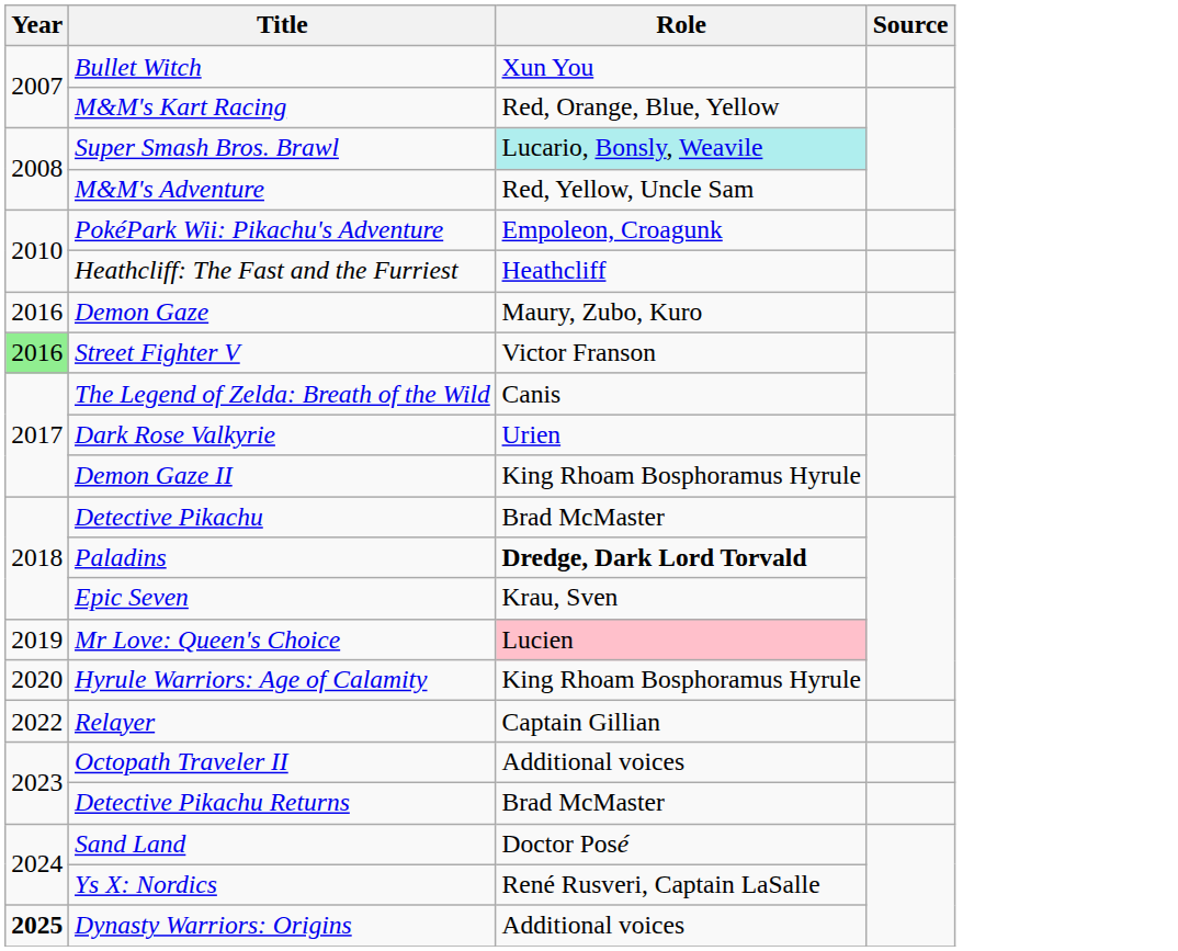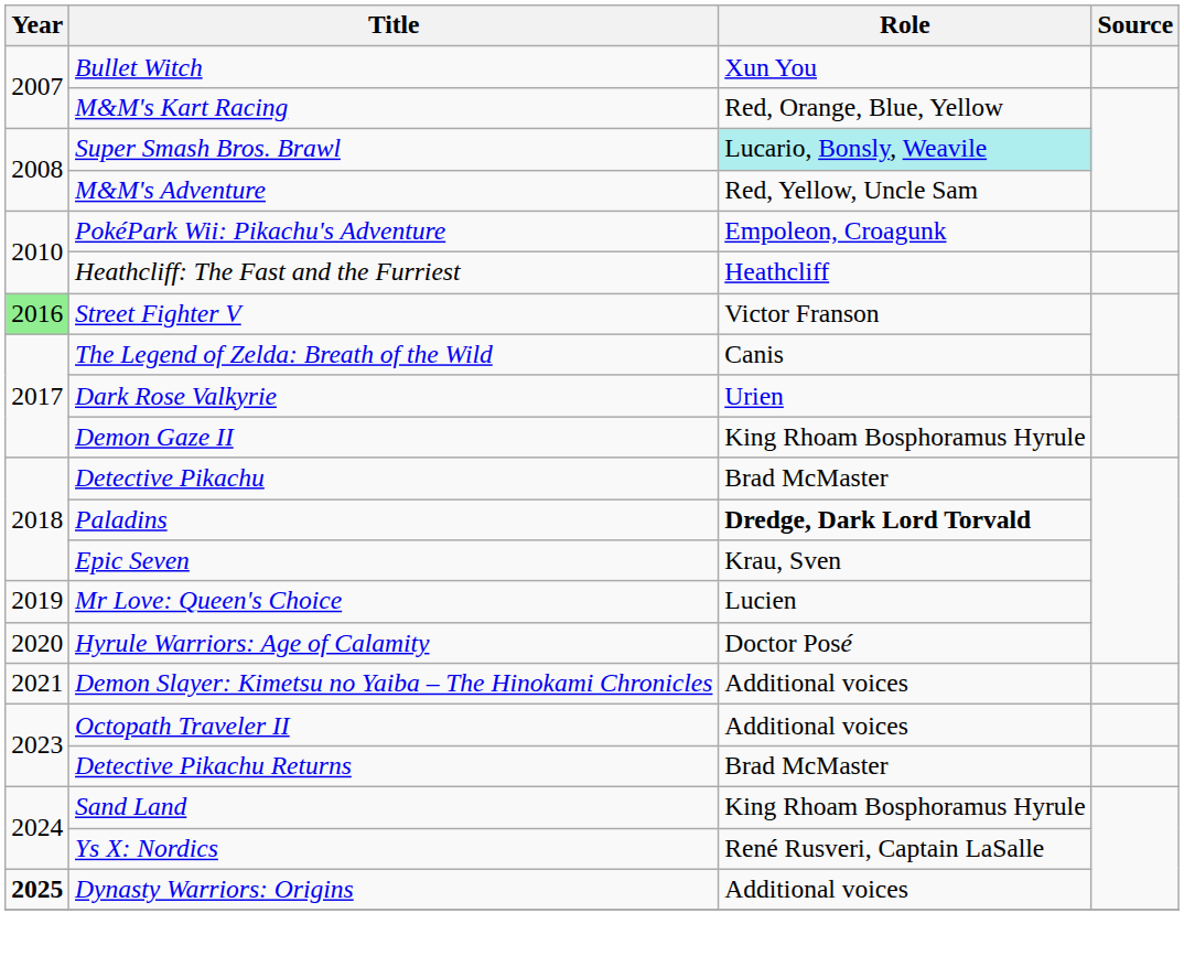- row: 2016 | Demon Gaze | Maury, Zubo, Kuro
Mr Love: Queen's Choice | Role: pink background -> no background
Hyrule Warriors: Age of Calamity | Role: King Rhoam Bosphoramus Hyrule -> Doctor Posé
+ row: 2021 | Demon Slayer: Kimetsu no Yaiba – The Hinokami Chronicles | Additional voices
- row: 2022 | Relayer | Captain Gillian
Sand Land | Role: Doctor Posé -> King Rhoam Bosphoramus Hyrule
